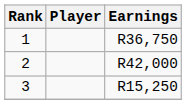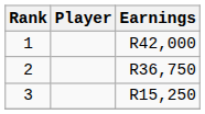1 | Earnings: R36,750 -> R42,000
2 | Earnings: R42,000 -> R36,750
